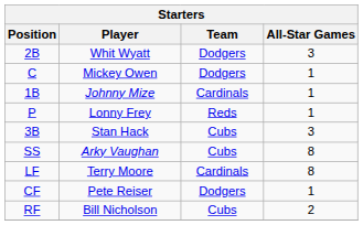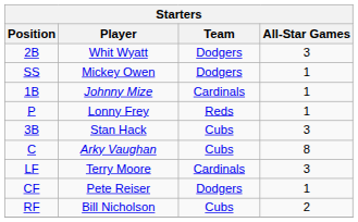Mickey Owen | Position: C -> SS
Arky Vaughan | Position: SS -> C
Terry Moore | All-Star Games: 8 -> 3
